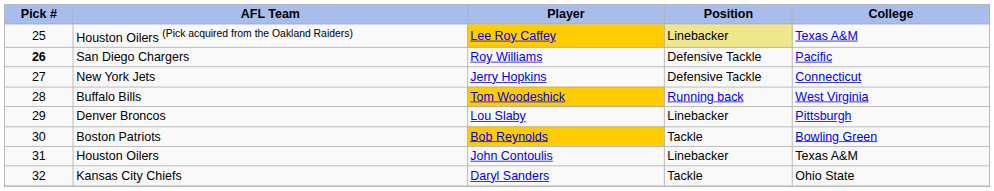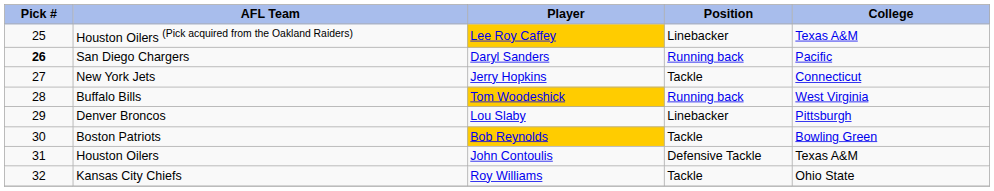Houston Oilers (Pick acquired from the Oakland Raiders) | Position: khaki background -> no background
San Diego Chargers | Player: Roy Williams -> Daryl Sanders
San Diego Chargers | Position: Defensive Tackle -> Running back
New York Jets | Position: Defensive Tackle -> Tackle
Houston Oilers | Position: Linebacker -> Defensive Tackle
Kansas City Chiefs | Player: Daryl Sanders -> Roy Williams
